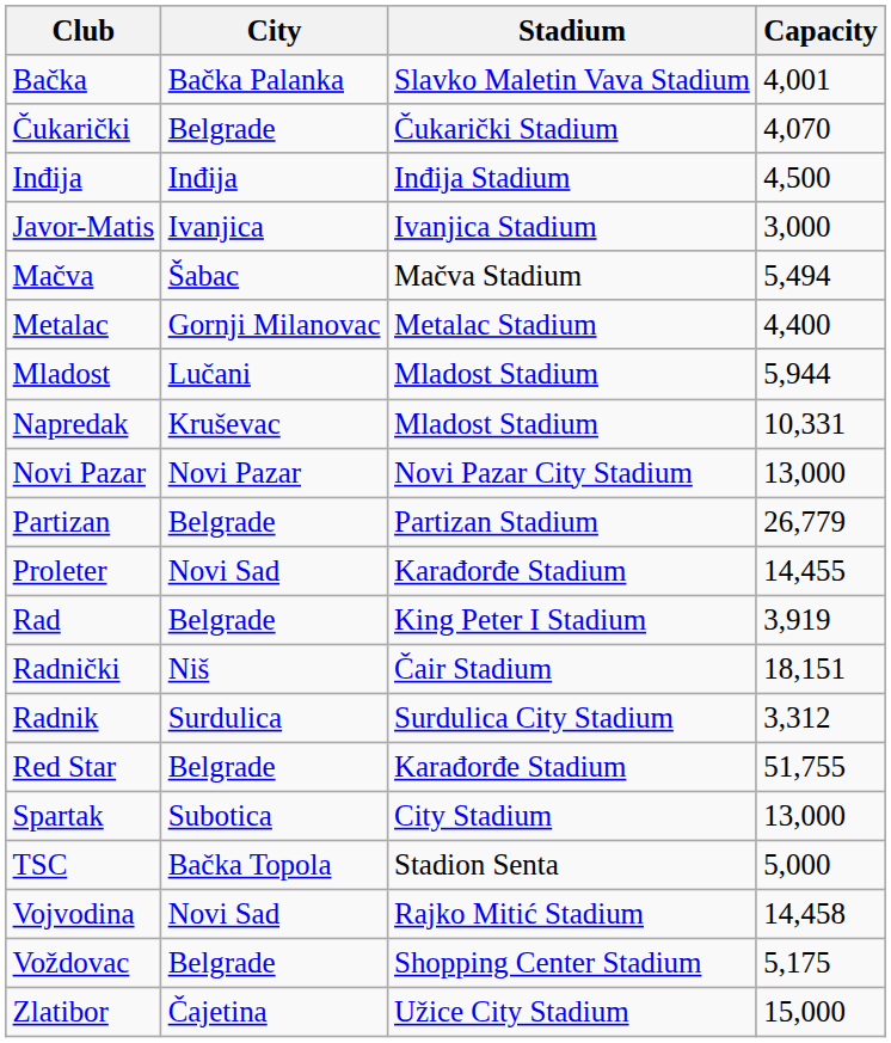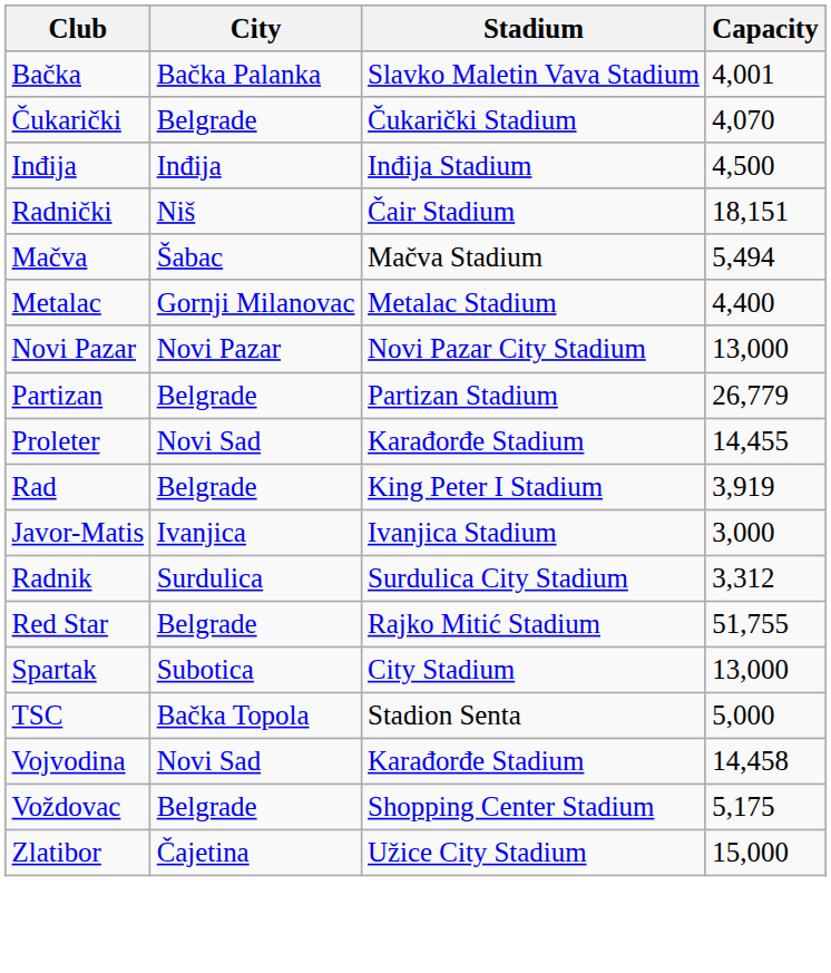rows swapped: Javor-Matis <-> Radnički
- row: Mladost | Lučani | Mladost Stadium | 5,944
- row: Napredak | Kruševac | Mladost Stadium | 10,331
Red Star | Stadium: Karađorđe Stadium -> Rajko Mitić Stadium
Vojvodina | Stadium: Rajko Mitić Stadium -> Karađorđe Stadium
